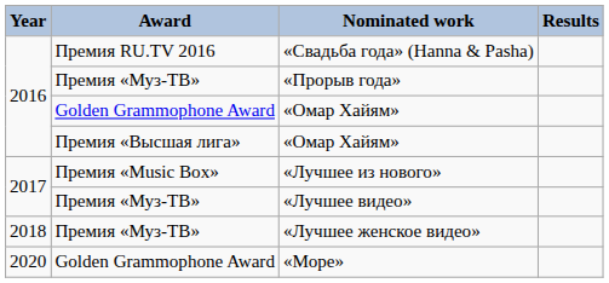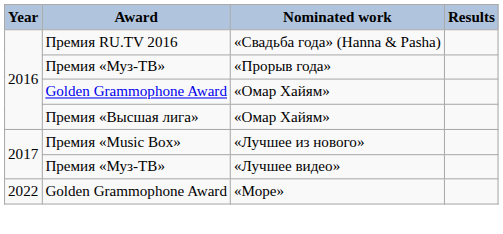- row: 2018 | Премия «Муз-ТВ» | «Лучшее женское видео»
«Море» | Year: 2020 -> 2022
